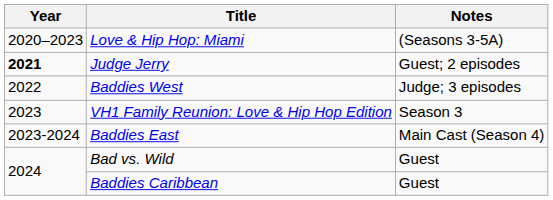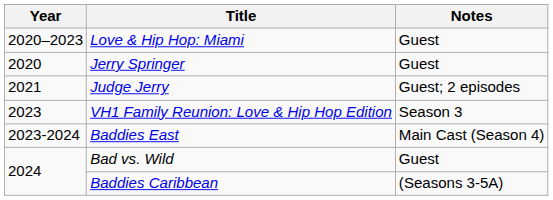Love & Hip Hop: Miami | Notes: (Seasons 3-5A) -> Guest
+ row: 2020 | Jerry Springer | Guest
Judge Jerry | Year: bold -> normal
- row: 2022 | Baddies West | Judge; 3 episodes
Baddies Caribbean | Notes: Guest -> (Seasons 3-5A)
